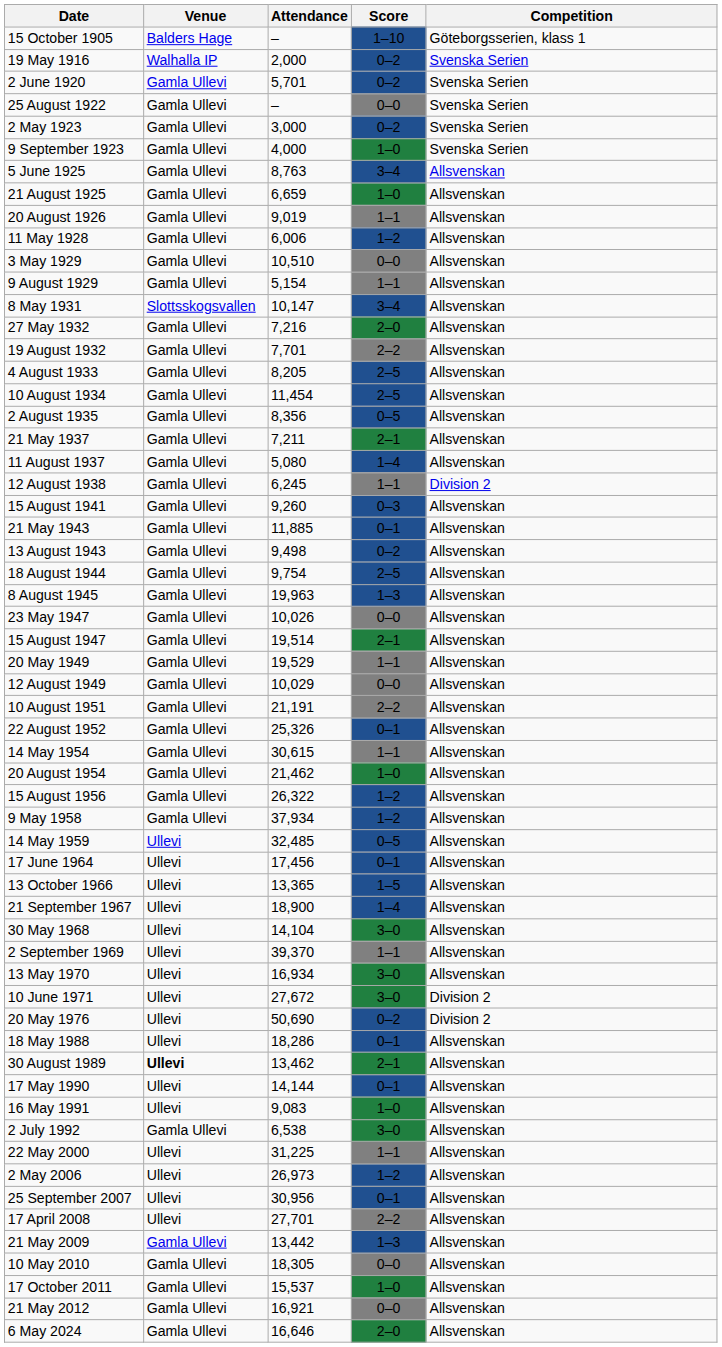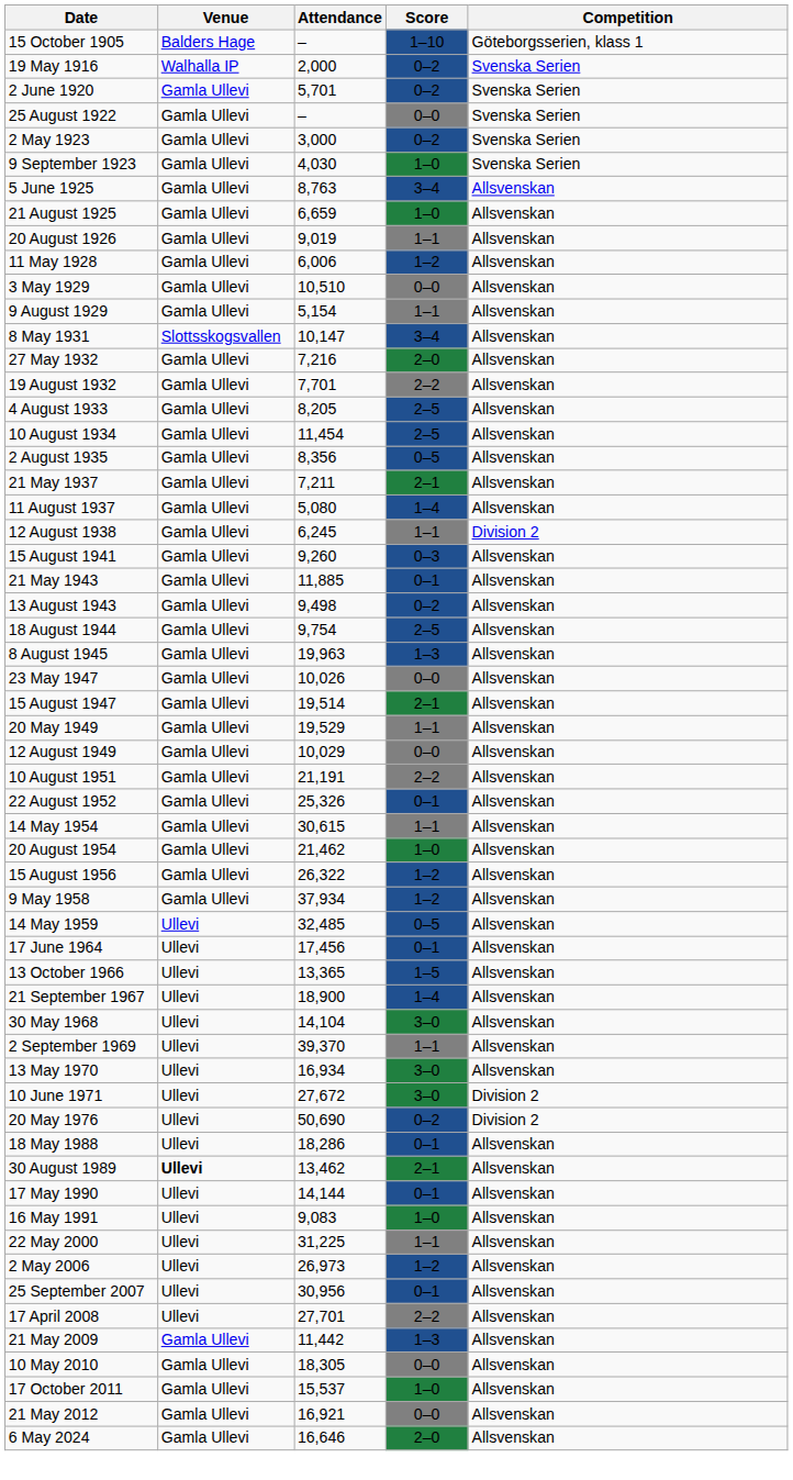9 September 1923 | Attendance: 4,000 -> 4,030
- row: 2 July 1992 | Gamla Ullevi | 6,538 | 3–0 | Allsvenskan
21 May 2009 | Attendance: 13,442 -> 11,442
